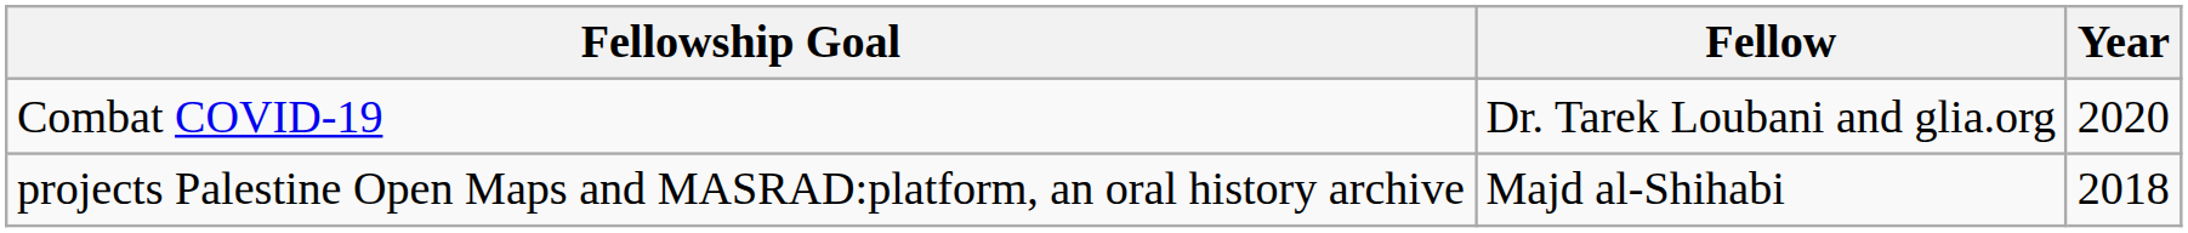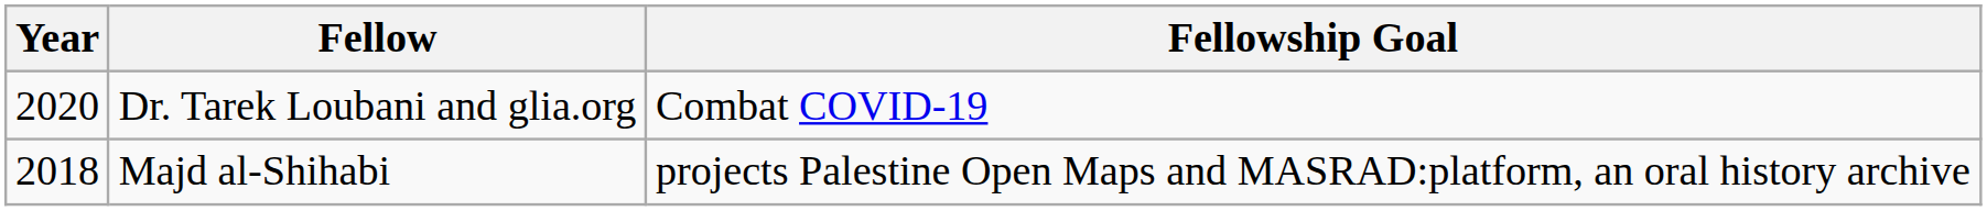columns swapped: Year <-> Fellowship Goal
